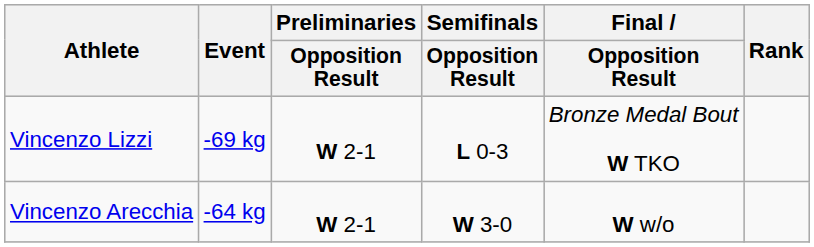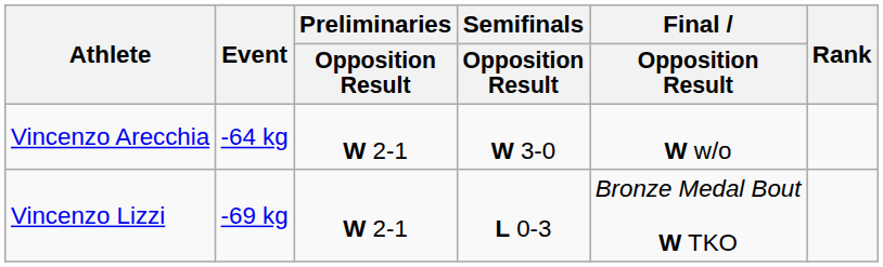rows swapped: Vincenzo Arecchia <-> Vincenzo Lizzi
